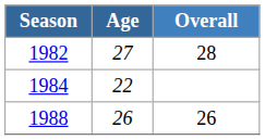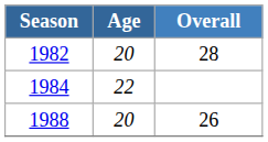1982 | Age: 27 -> 20
1988 | Age: 26 -> 20
